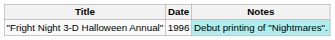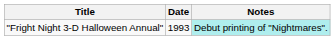"Fright Night 3-D Halloween Annual" | Date: 1996 -> 1993
